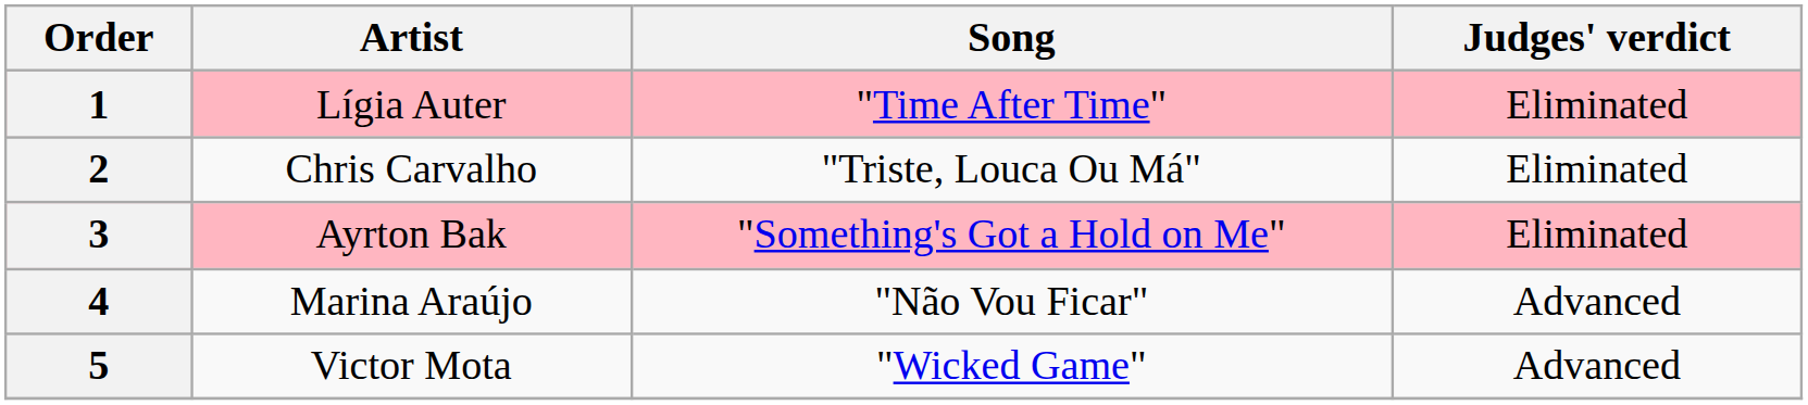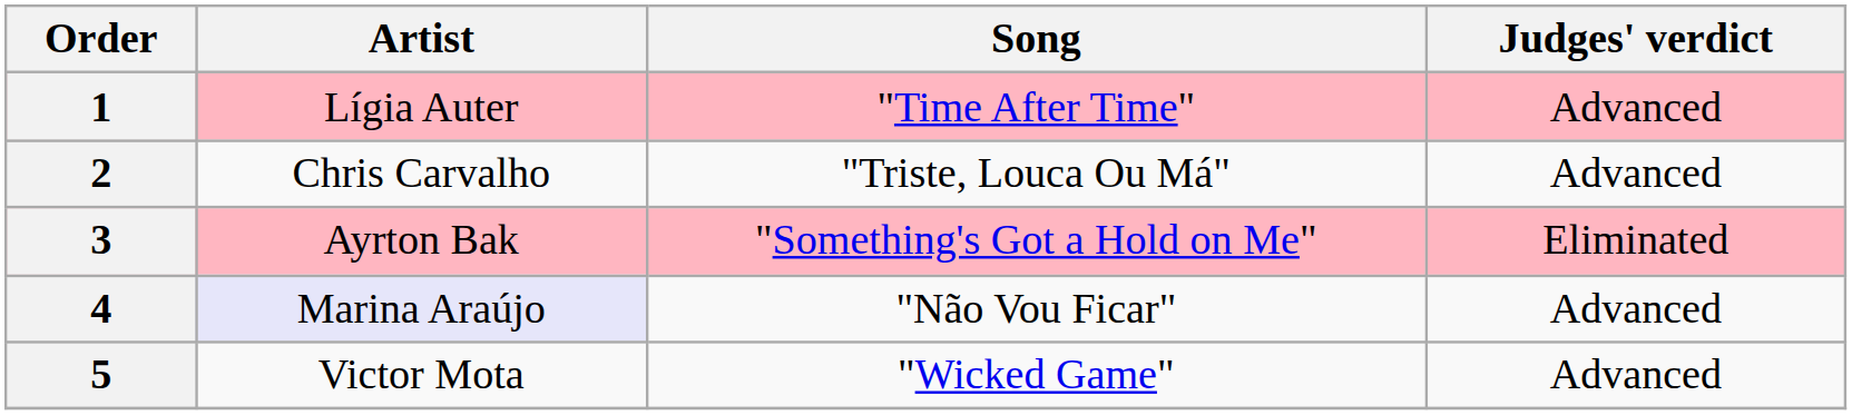1 | Judges' verdict: Eliminated -> Advanced
2 | Judges' verdict: Eliminated -> Advanced
4 | Artist: no background -> lavender background
